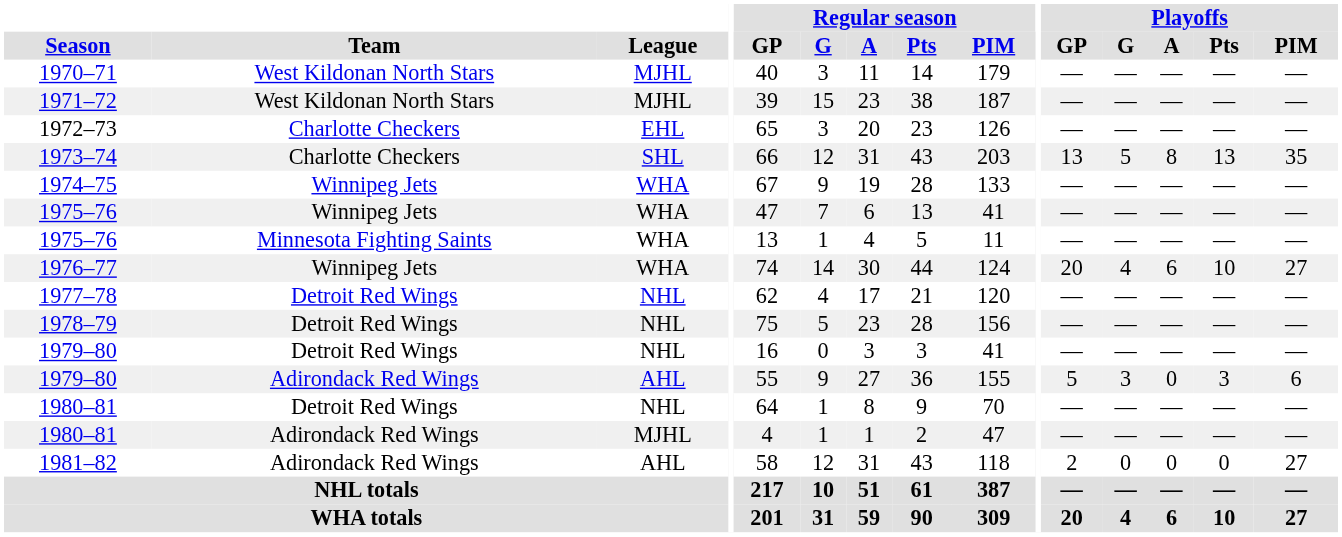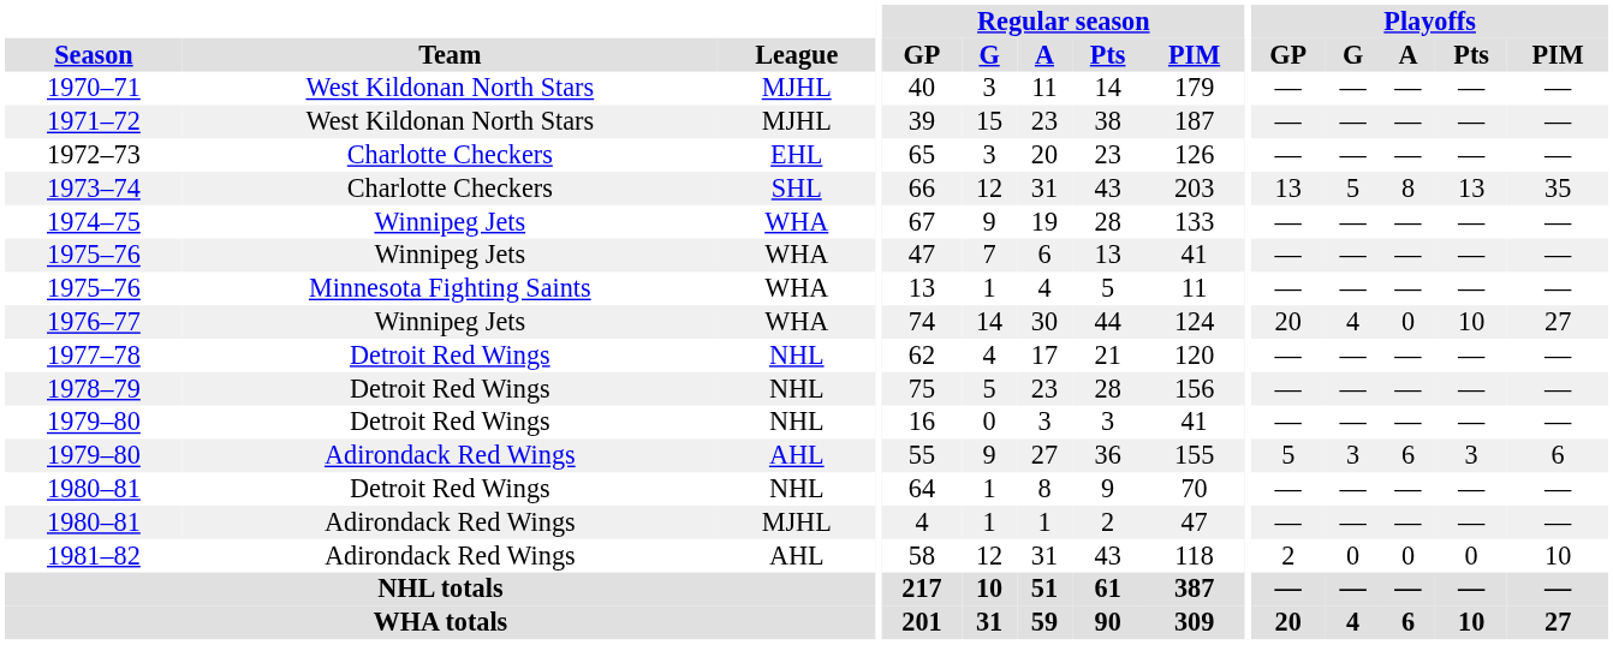1976–77 | Playoffs / A: 6 -> 0
1979–80 / Adirondack Red Wings | Playoffs / A: 0 -> 6
1981–82 | Playoffs / PIM: 27 -> 10
